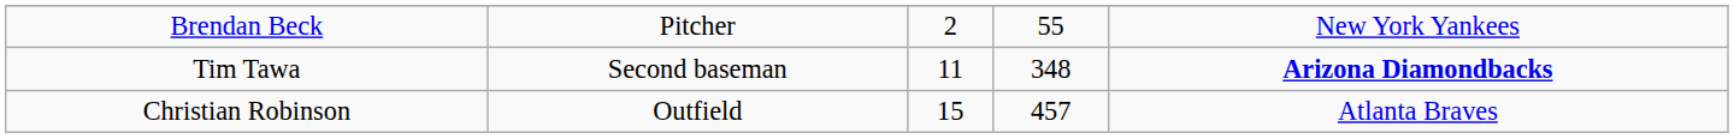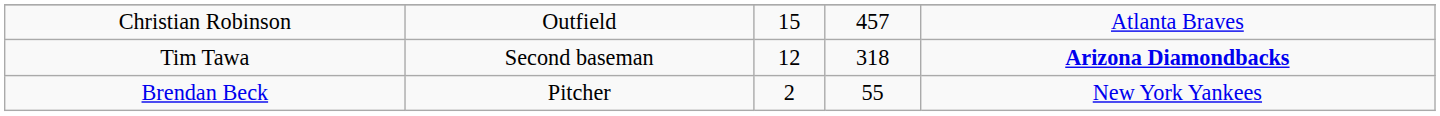rows swapped: Brendan Beck <-> Christian Robinson
Tim Tawa | column 3: 11 -> 12
Tim Tawa | column 4: 348 -> 318
